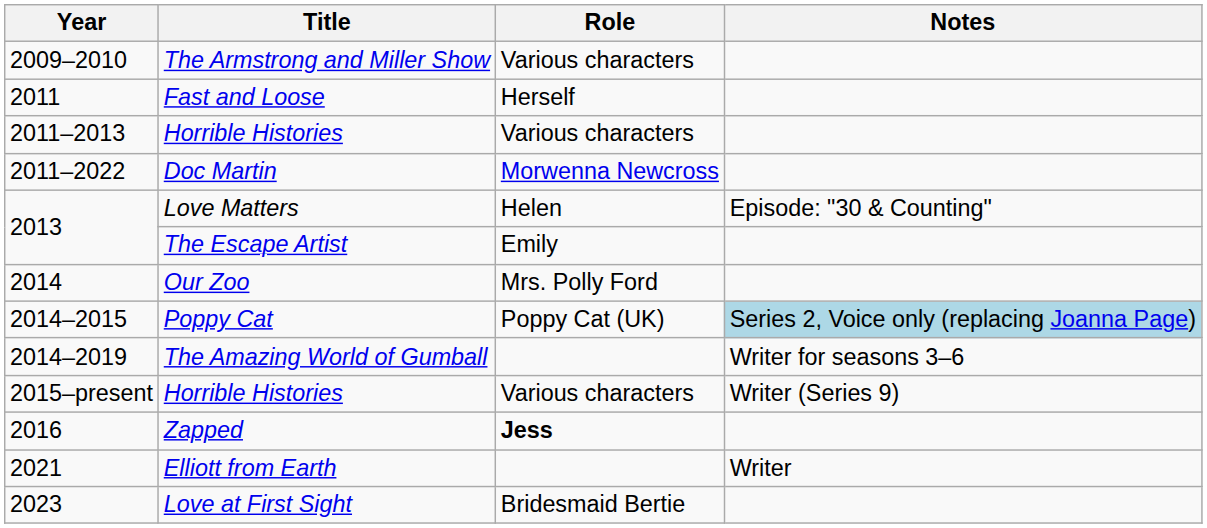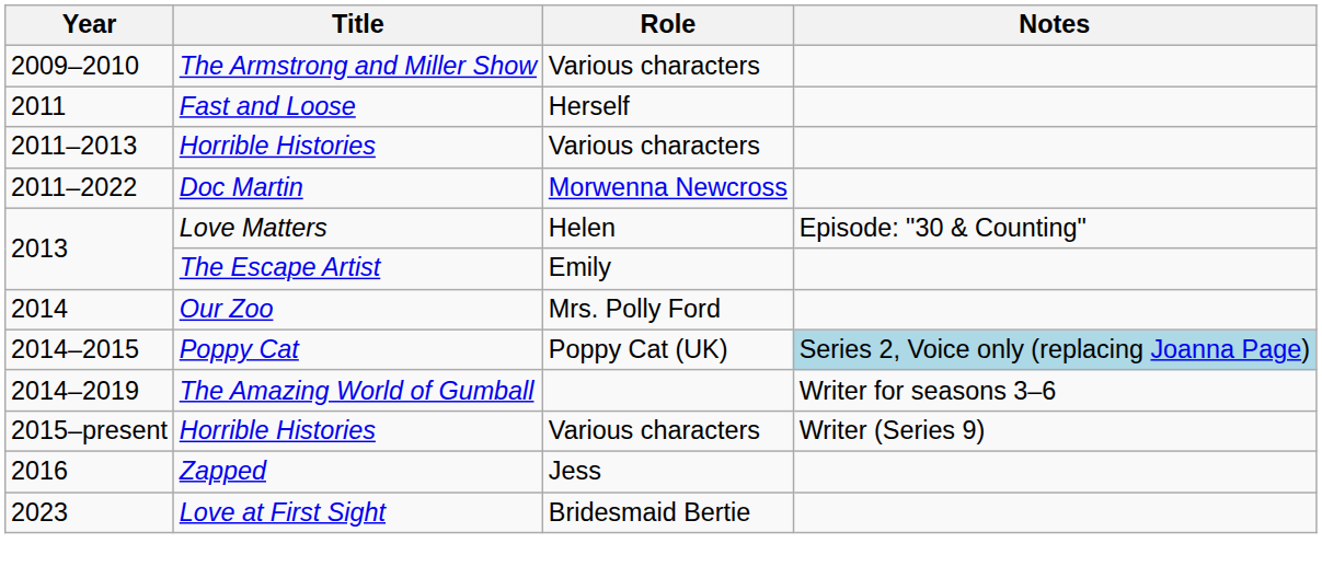Zapped | Role: bold -> normal
- row: 2021 | Elliott from Earth | Writer
